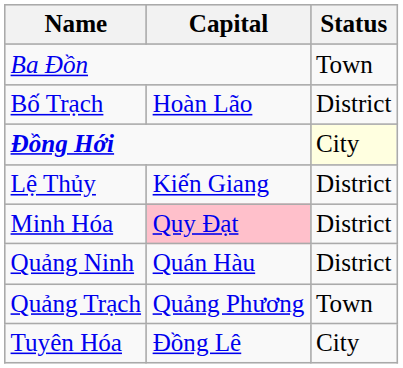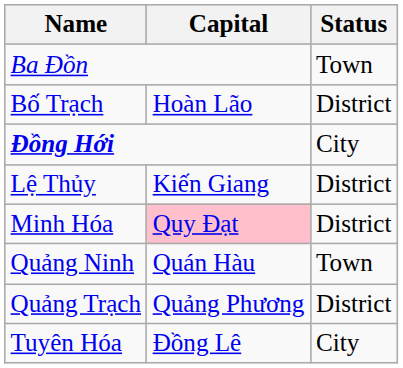Đồng Hới | Status: lightyellow background -> no background
Quảng Ninh | Status: District -> Town
Quảng Trạch | Status: Town -> District
